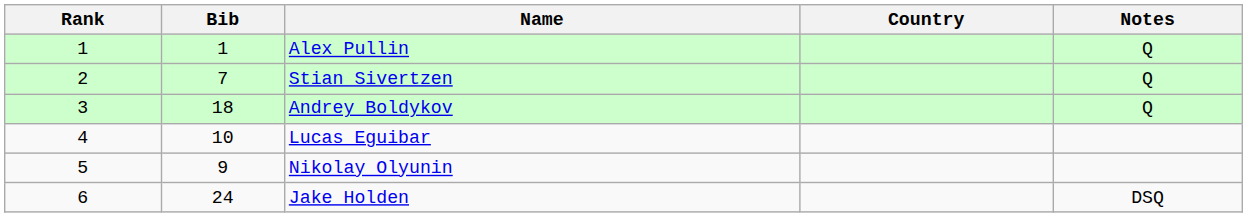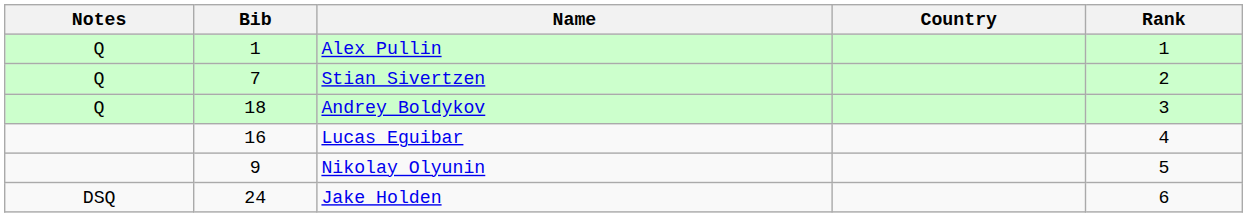columns swapped: Rank <-> Notes
Lucas Eguibar | Bib: 10 -> 16
